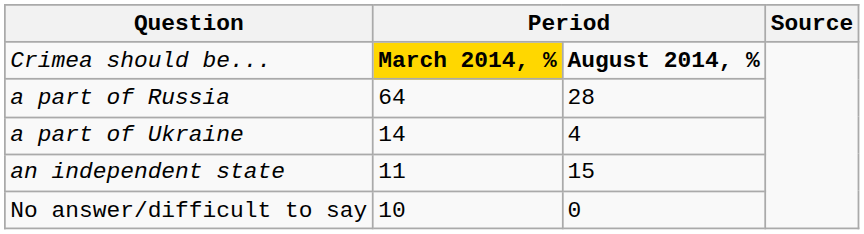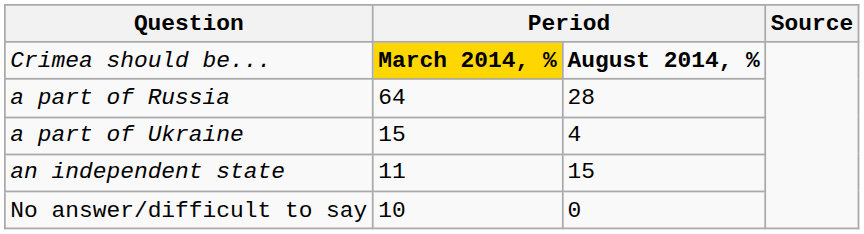a part of Ukraine | column 2: 14 -> 15
